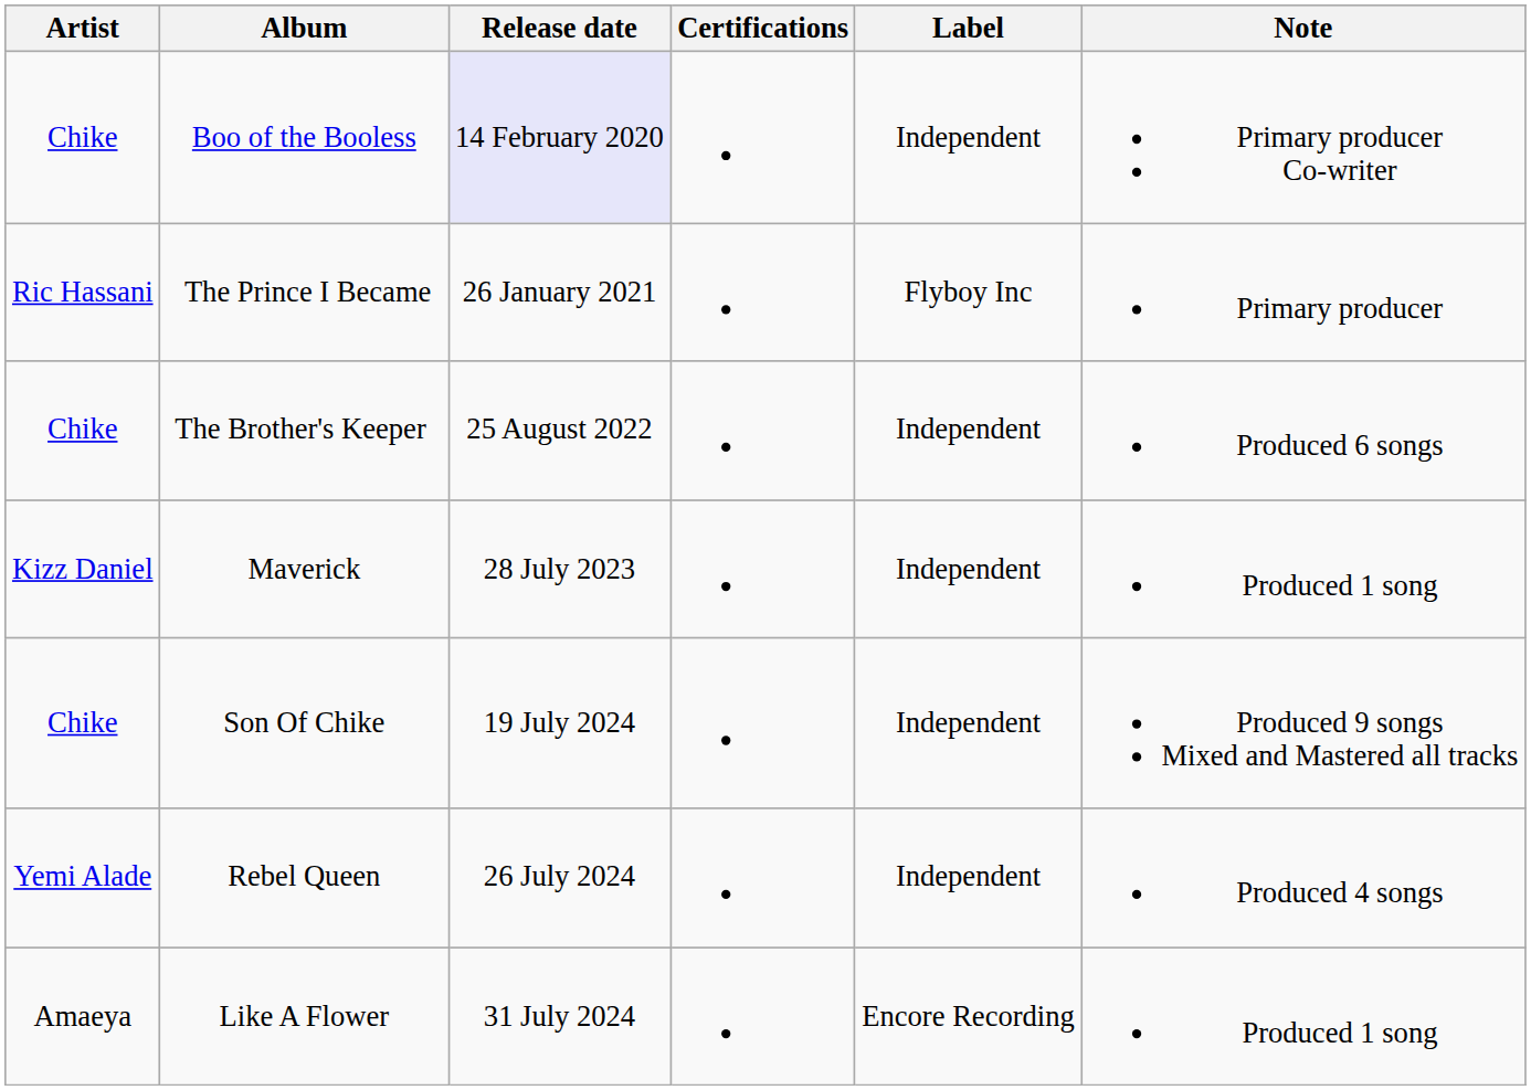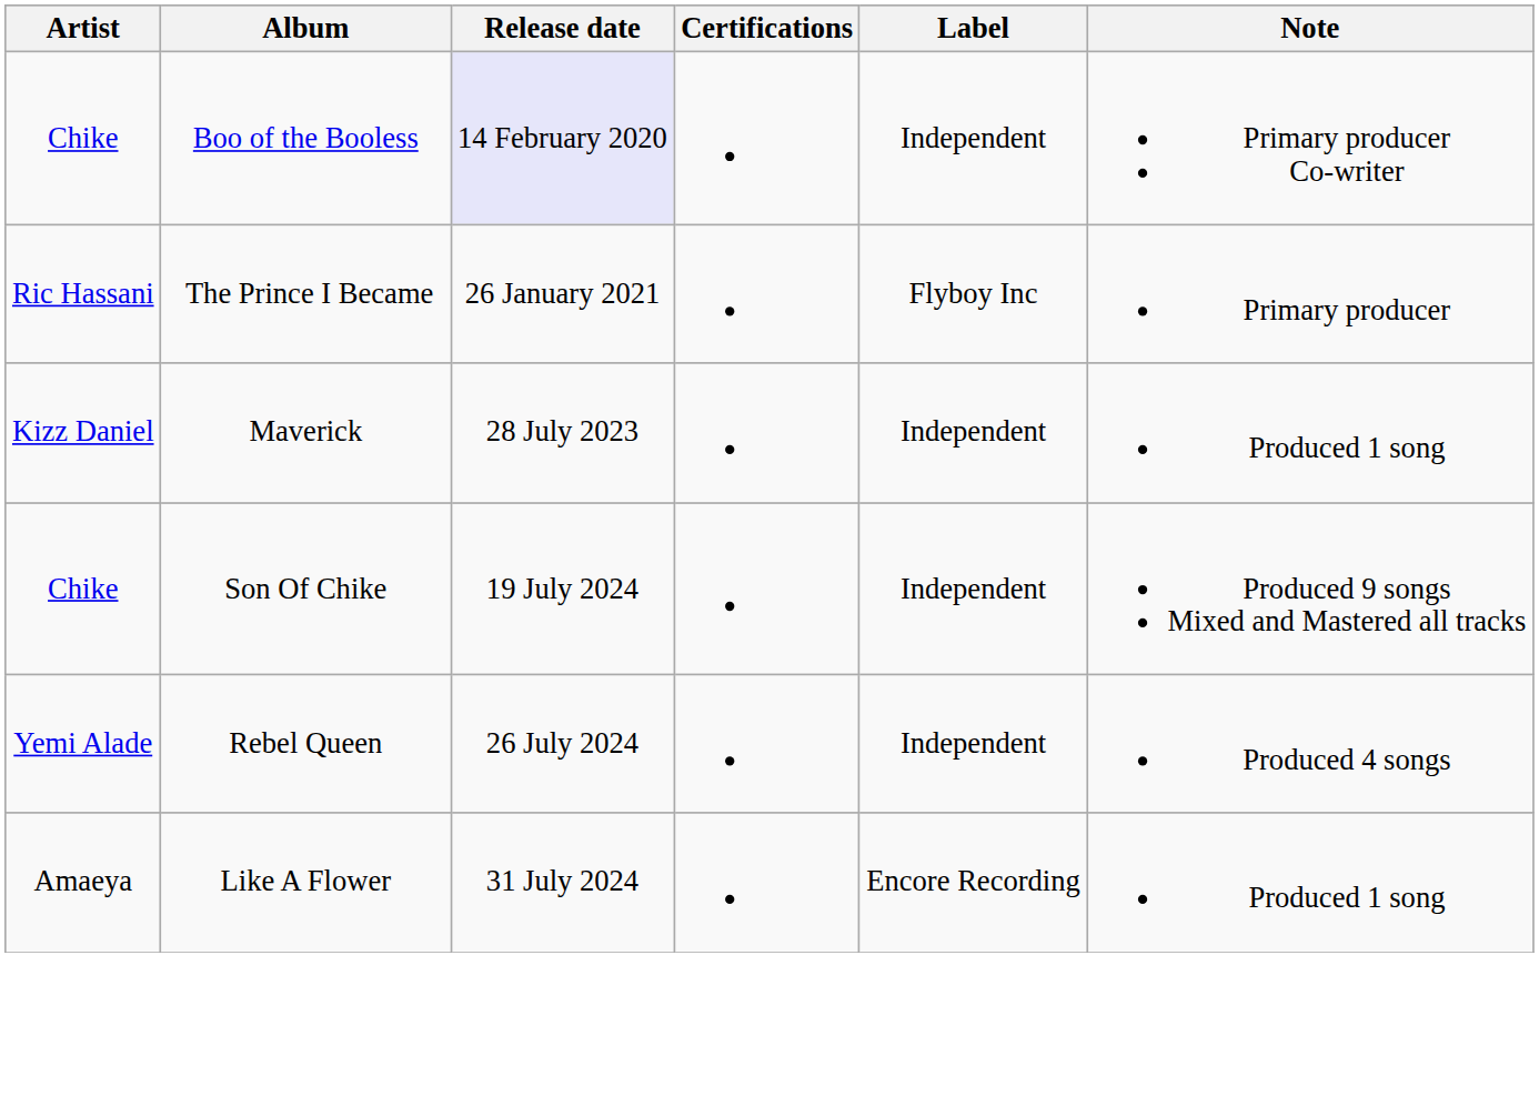- row: Chike | The Brother's Keeper | 25 August 2022 | Independent | Produced 6 songs
